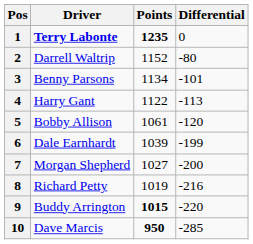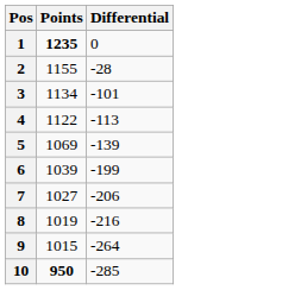- column: Driver | Terry Labonte | Darrell Waltrip | Benny Parsons | Harry Gant | Bobby Allison | Dale Earnhardt | Morgan Shepherd | Richard Petty | Buddy Arrington | Dave Marcis
2 | Points: 1152 -> 1155
2 | Differential: -80 -> -28
5 | Points: 1061 -> 1069
5 | Differential: -120 -> -139
7 | Differential: -200 -> -206
9 | Points: bold -> normal
9 | Differential: -220 -> -264
